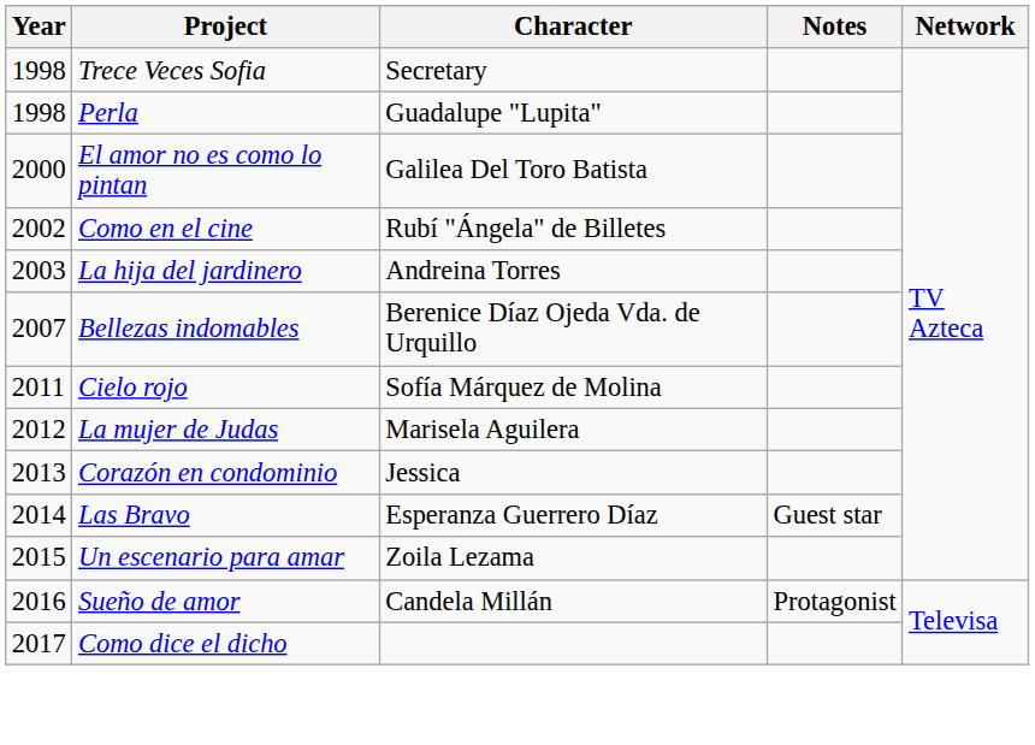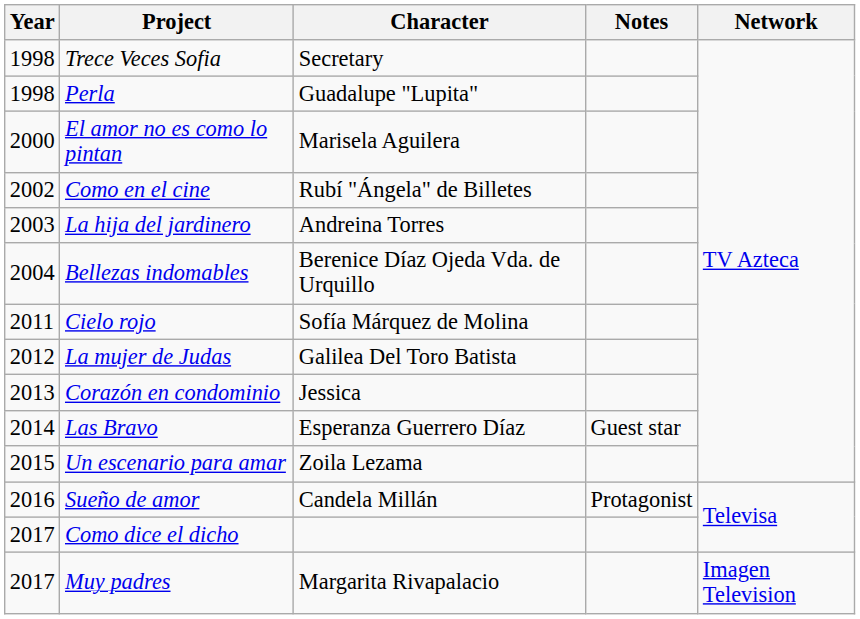El amor no es como lo pintan | Character: Galilea Del Toro Batista -> Marisela Aguilera
Bellezas indomables | Year: 2007 -> 2004
La mujer de Judas | Character: Marisela Aguilera -> Galilea Del Toro Batista
+ row: 2017 | Muy padres | Margarita Rivapalacio | Imagen Television
